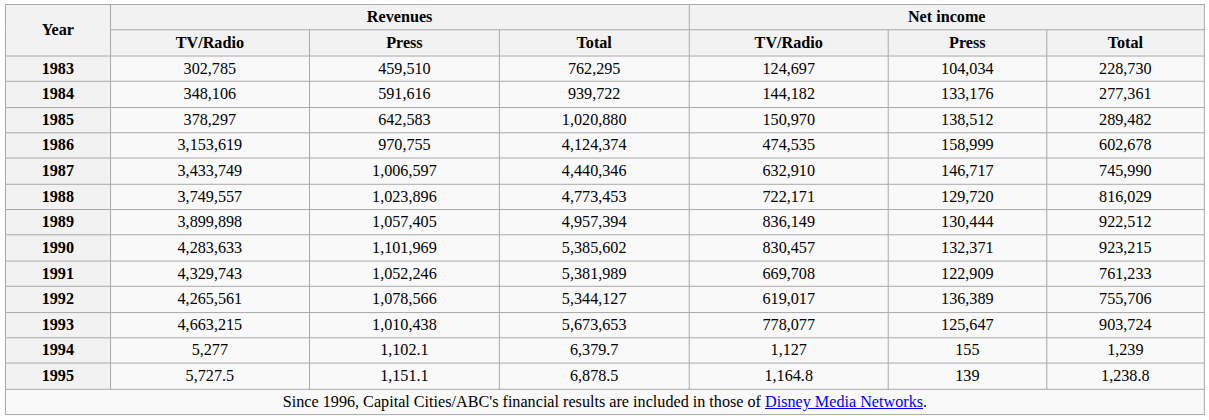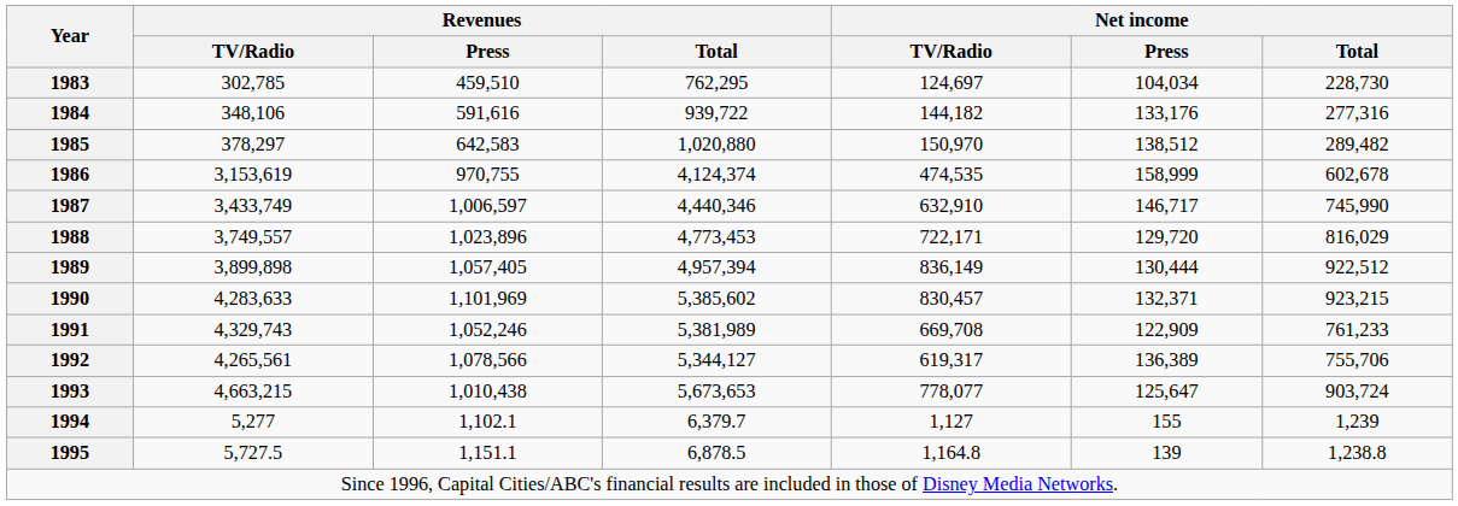1984 | Net income / Total: 277,361 -> 277,316
1992 | Net income / TV/Radio: 619,017 -> 619,317
